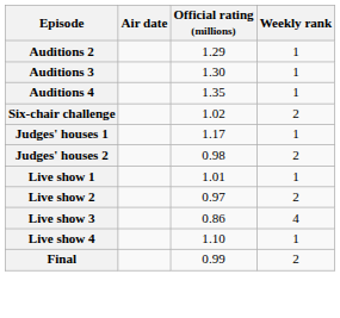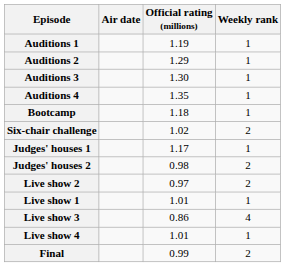+ row: Auditions 1 | 1.19 | 1
+ row: Bootcamp | 1.18 | 1
rows swapped: Live show 1 <-> Live show 2
Live show 4 | Official rating (millions): 1.10 -> 1.01
